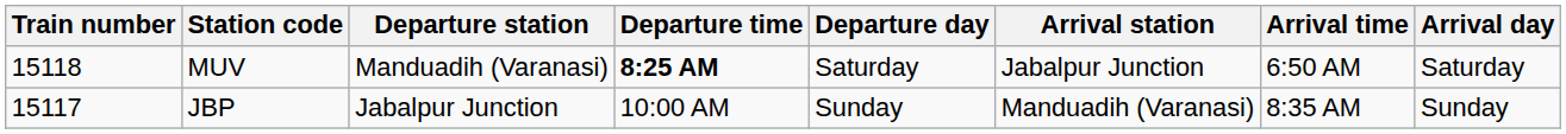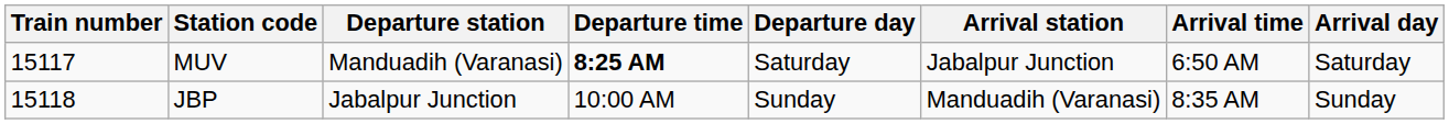MUV | Train number: 15118 -> 15117
JBP | Train number: 15117 -> 15118
